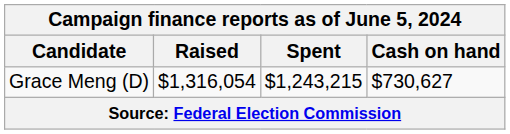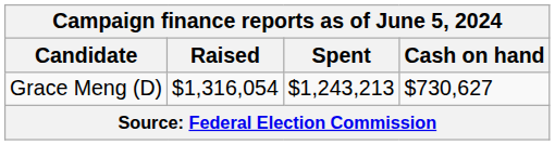Grace Meng (D) | Spent: $1,243,215 -> $1,243,213
